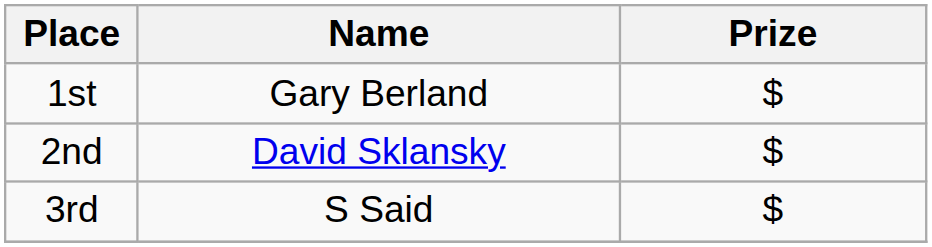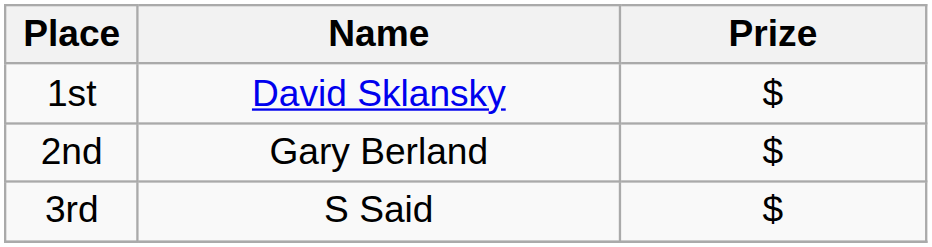1st | Name: Gary Berland -> David Sklansky
2nd | Name: David Sklansky -> Gary Berland
